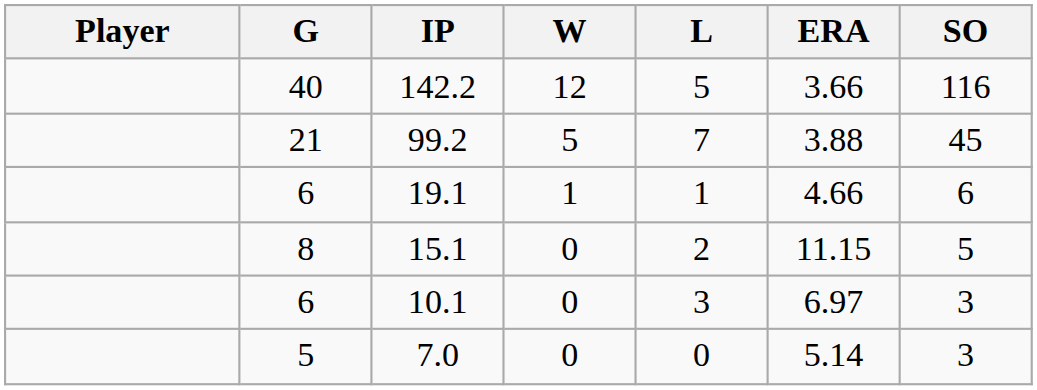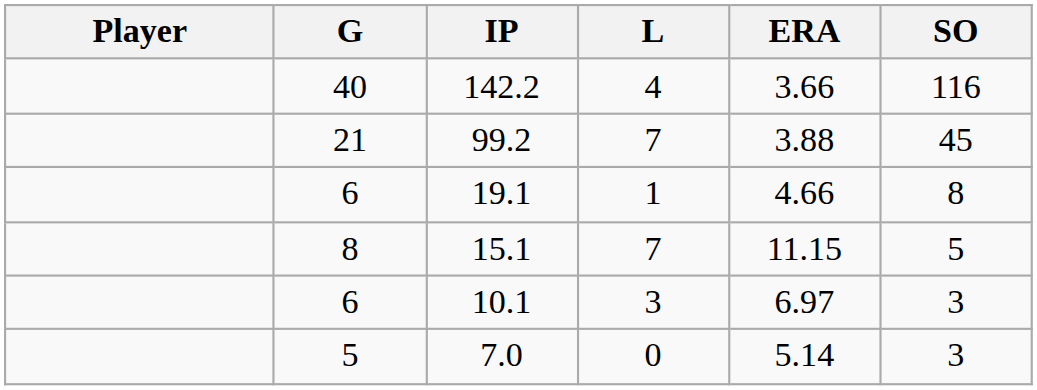- column: W | 12 | 5 | 1 | 0 | 0 | 0
142.2 | L: 5 -> 4
19.1 | SO: 6 -> 8
15.1 | L: 2 -> 7
